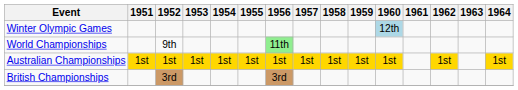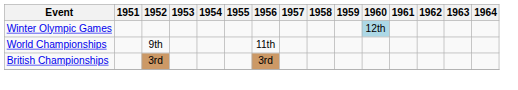World Championships | 1956: lightgreen background -> no background
- row: Australian Championships | 1st | 1st | 1st | 1st | 1st | 1st | 1st | 1st | 1st | 1st | 1st | 1st
